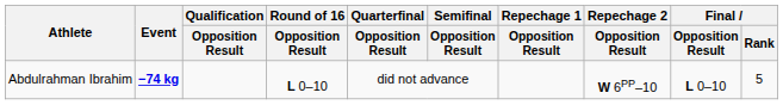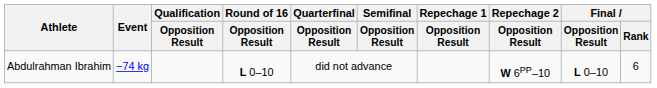Abdulrahman Ibrahim | Event: bold -> normal
Abdulrahman Ibrahim | Final / Rank: 5 -> 6
